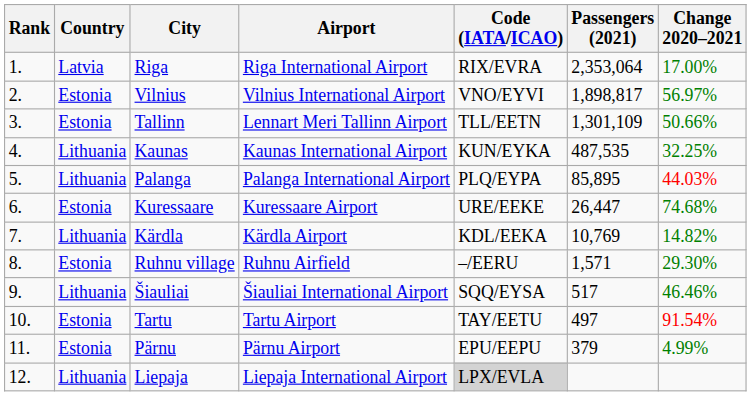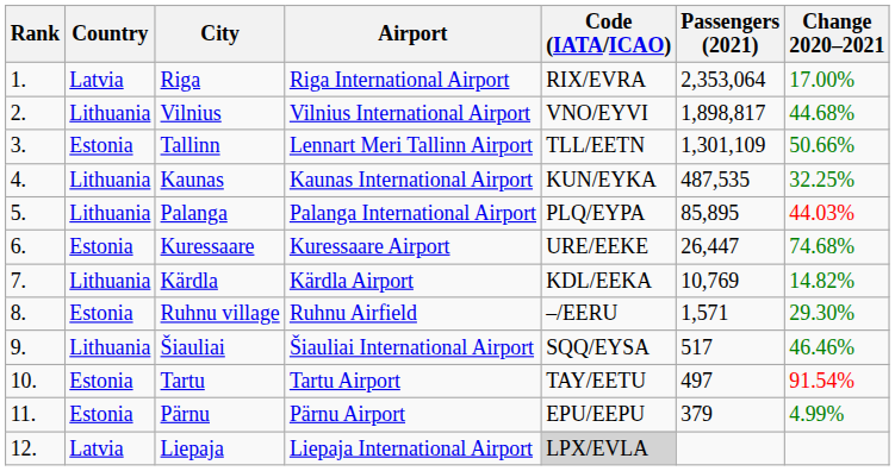Vilnius | Country: Estonia -> Lithuania
Vilnius | Change 2020–2021: 56.97% -> 44.68%
Liepaja | Country: Lithuania -> Latvia
